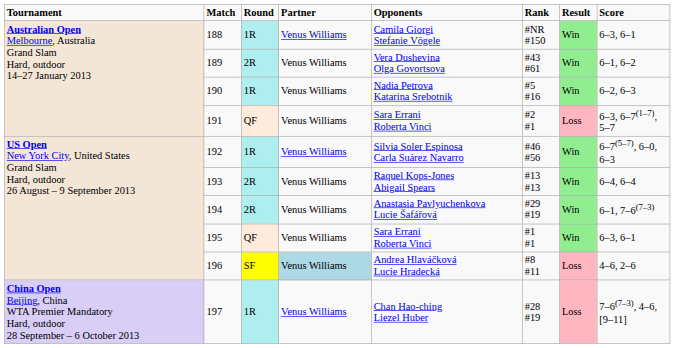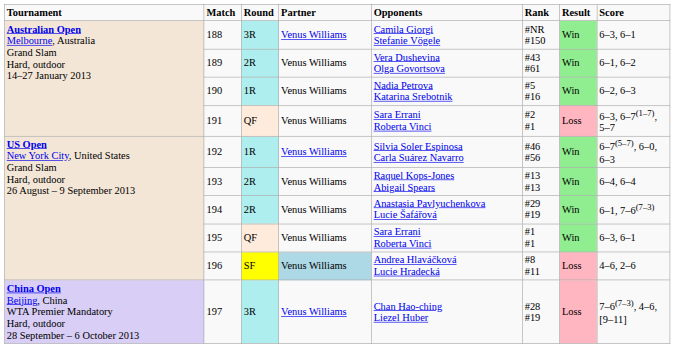188 | column 3: 1R -> 3R
197 | column 3: 1R -> 3R
